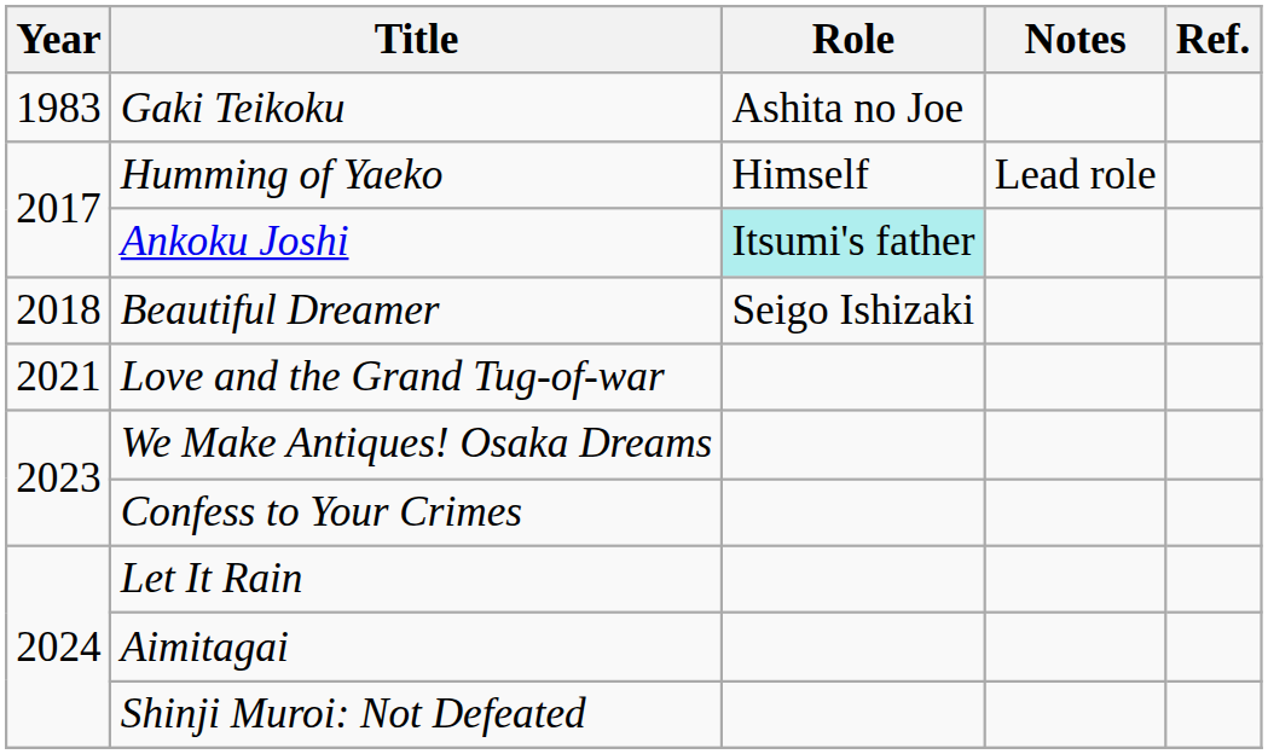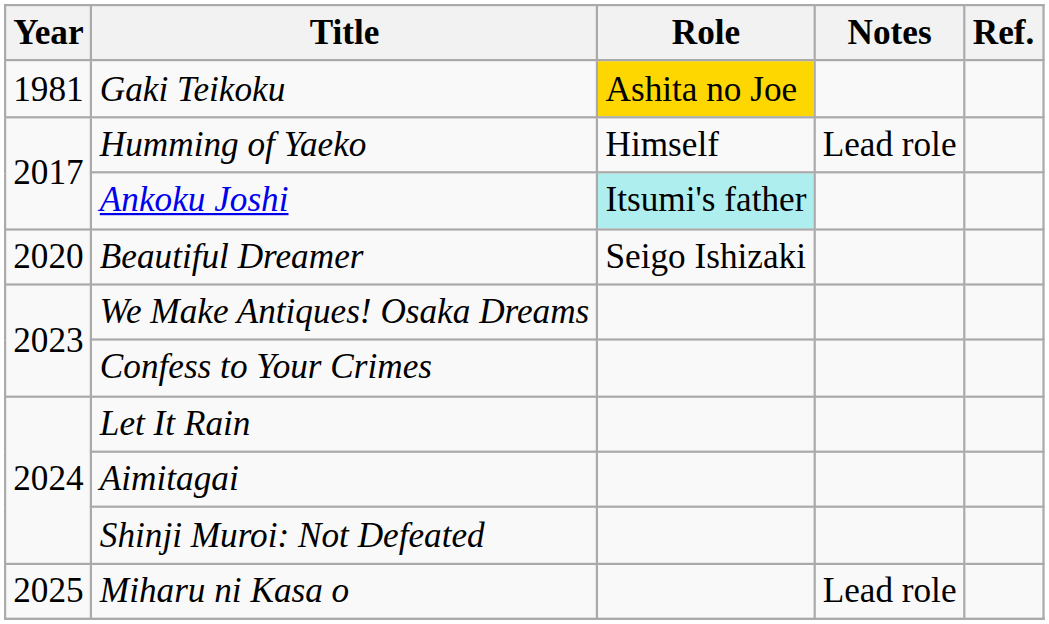Gaki Teikoku | Year: 1983 -> 1981
Gaki Teikoku | Role: no background -> gold background
Beautiful Dreamer | Year: 2018 -> 2020
- row: 2021 | Love and the Grand Tug-of-war
+ row: 2025 | Miharu ni Kasa o | Lead role
